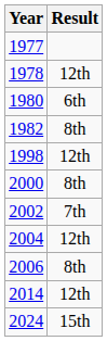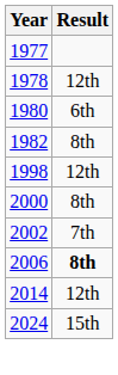- row: 2004 | 12th
2006 | Result: normal -> bold
